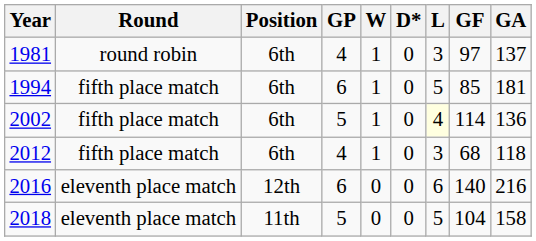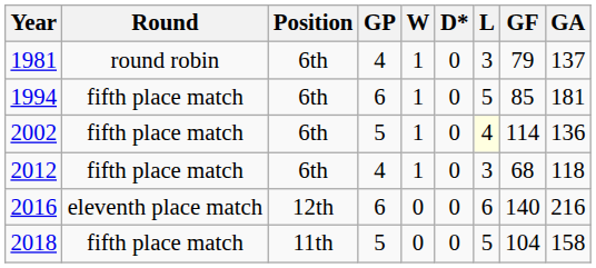1981 | GF: 97 -> 79
2018 | Round: eleventh place match -> fifth place match
